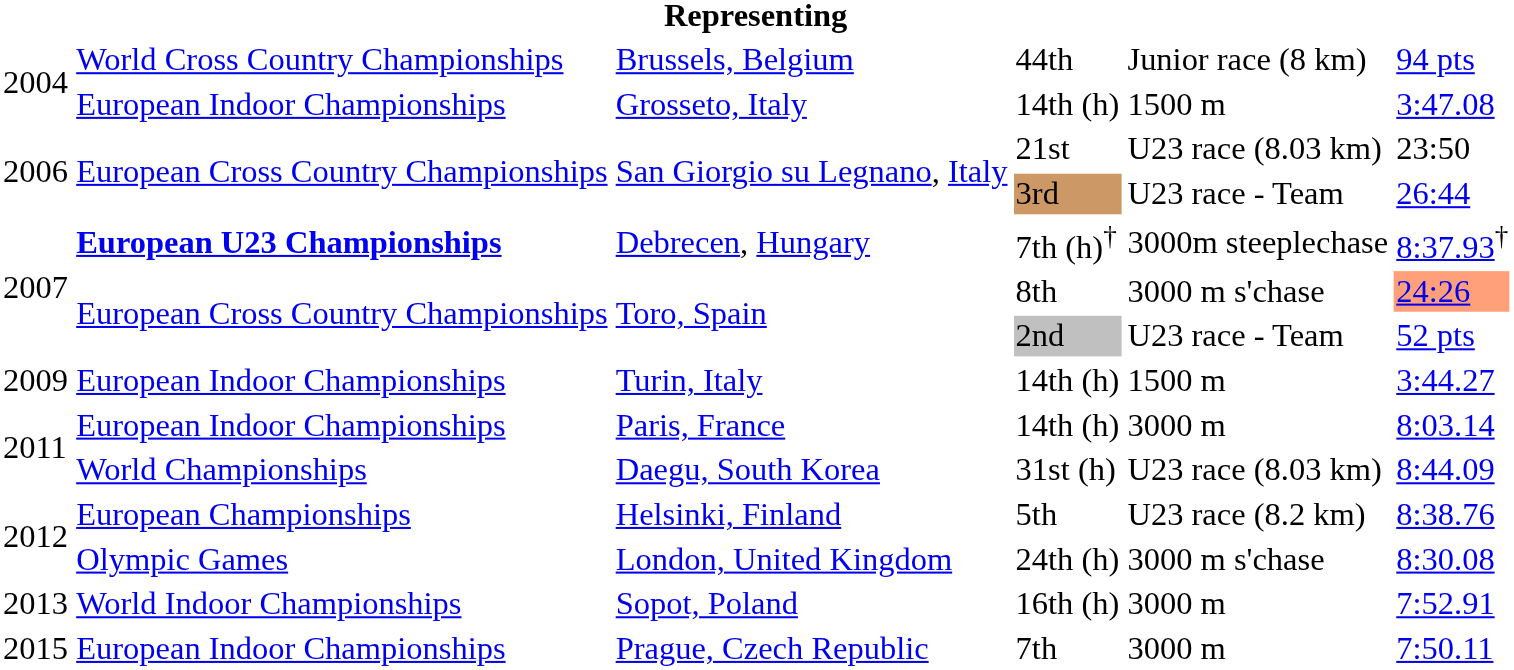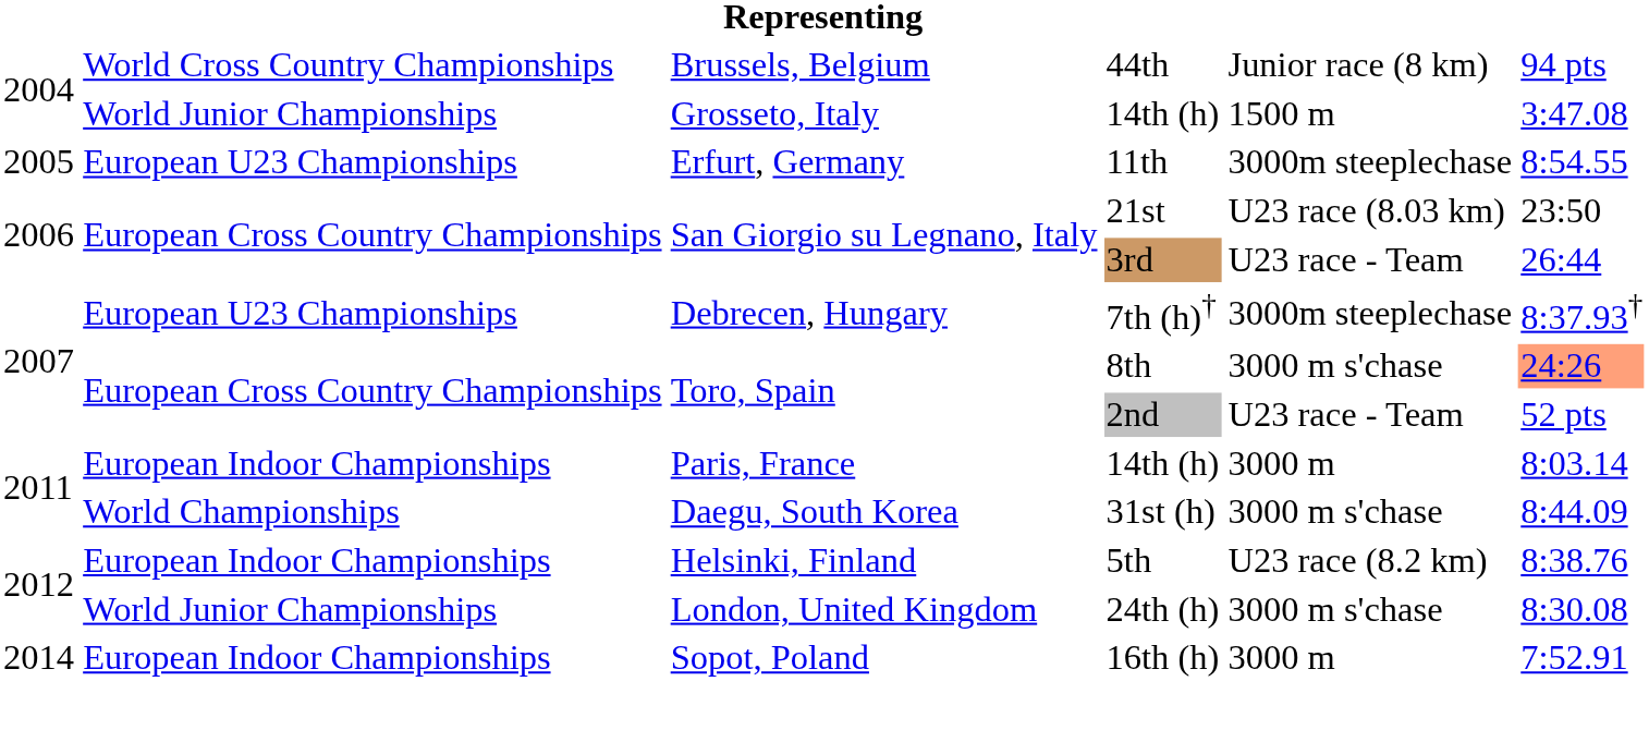Grosseto, Italy | column 2: European Indoor Championships -> World Junior Championships
+ row: 2005 | European U23 Championships | Erfurt, Germany | 11th | 3000m steeplechase | 8:54.55
Debrecen, Hungary | column 2: bold -> normal
- row: 2009 | European Indoor Championships | Turin, Italy | 14th (h) | 1500 m | 3:44.27
Daegu, South Korea | column 5: U23 race (8.03 km) -> 3000 m s'chase
Helsinki, Finland | column 2: European Championships -> European Indoor Championships
London, United Kingdom | column 2: Olympic Games -> World Junior Championships
Sopot, Poland | column 1: 2013 -> 2014
Sopot, Poland | column 2: World Indoor Championships -> European Indoor Championships
- row: 2015 | European Indoor Championships | Prague, Czech Republic | 7th | 3000 m | 7:50.11
